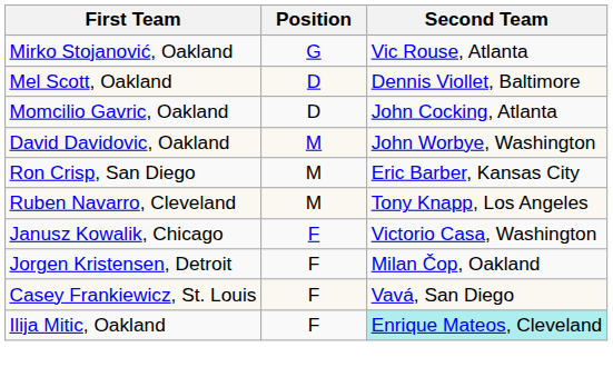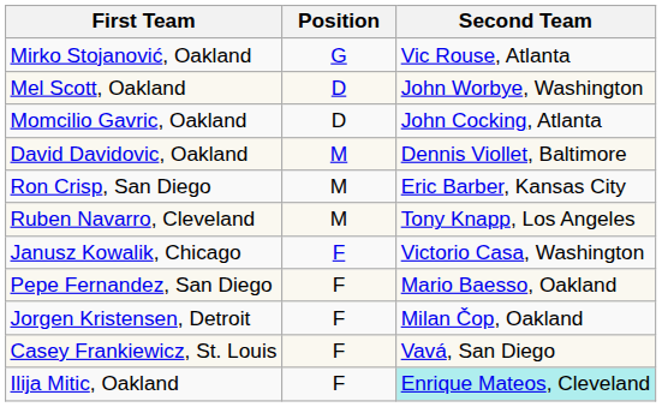Mel Scott, Oakland | Second Team: Dennis Viollet, Baltimore -> John Worbye, Washington
David Davidovic, Oakland | Second Team: John Worbye, Washington -> Dennis Viollet, Baltimore
+ row: Pepe Fernandez, San Diego | F | Mario Baesso, Oakland
